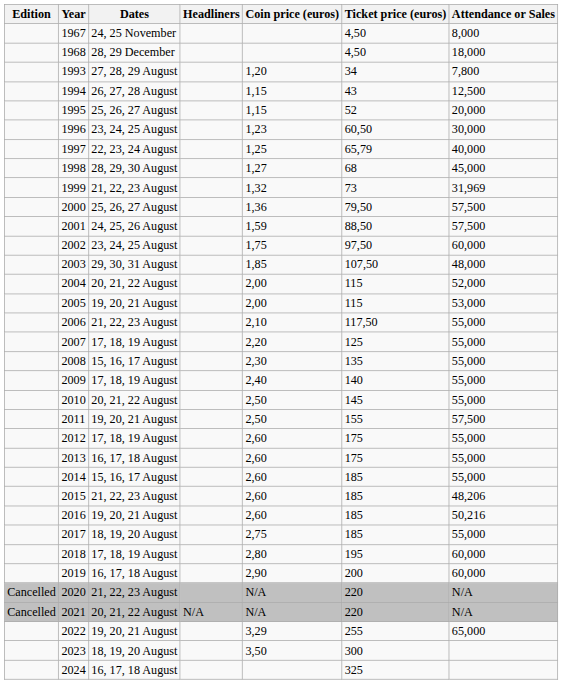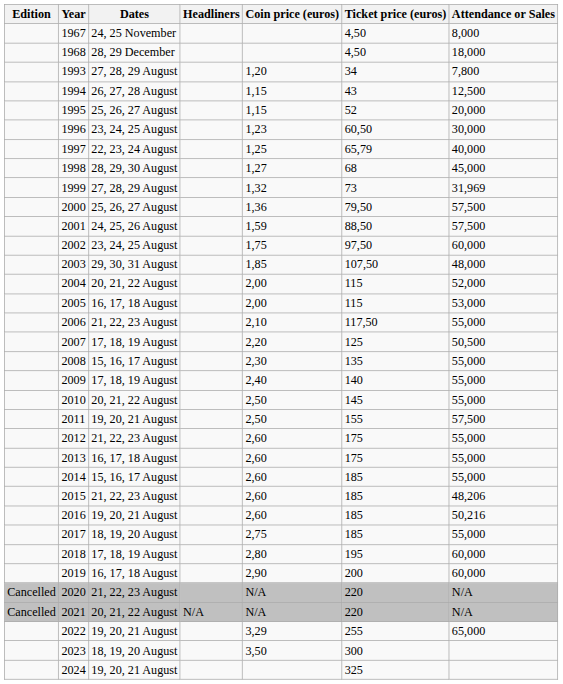1999 | Dates: 21, 22, 23 August -> 27, 28, 29 August
2005 | Dates: 19, 20, 21 August -> 16, 17, 18 August
2007 | Attendance or Sales: 55,000 -> 50,500
2012 | Dates: 17, 18, 19 August -> 21, 22, 23 August
2024 | Dates: 16, 17, 18 August -> 19, 20, 21 August
